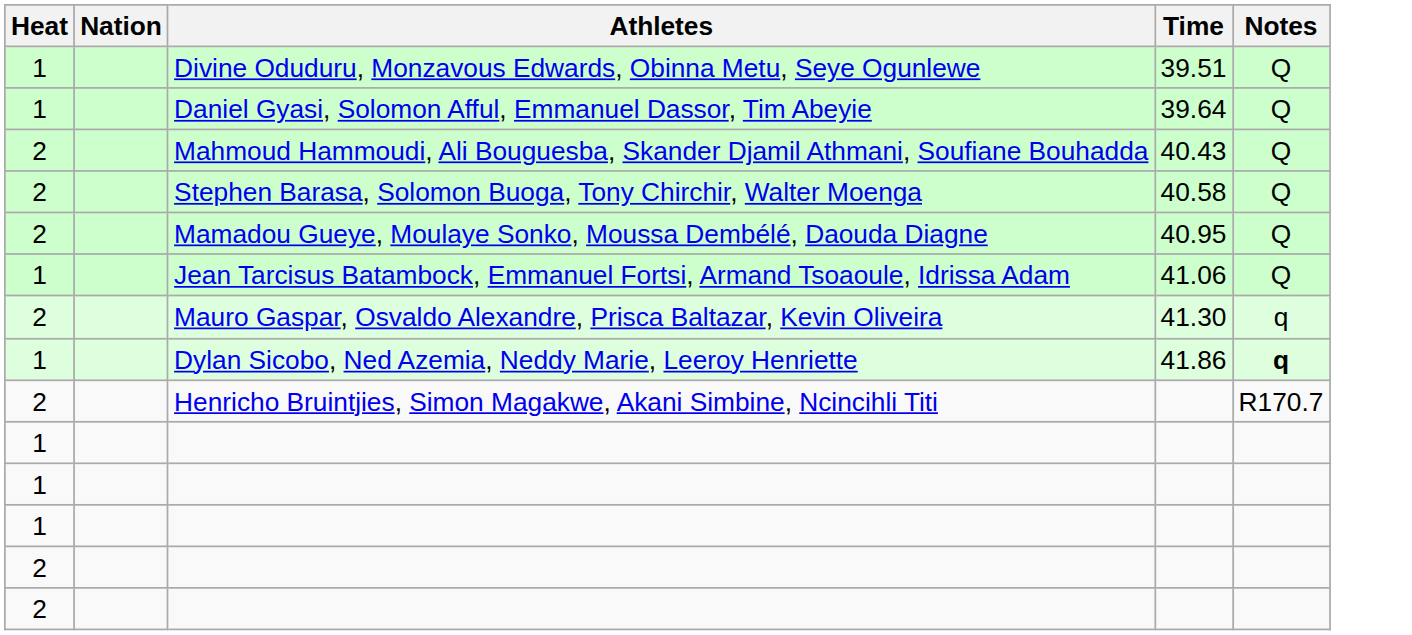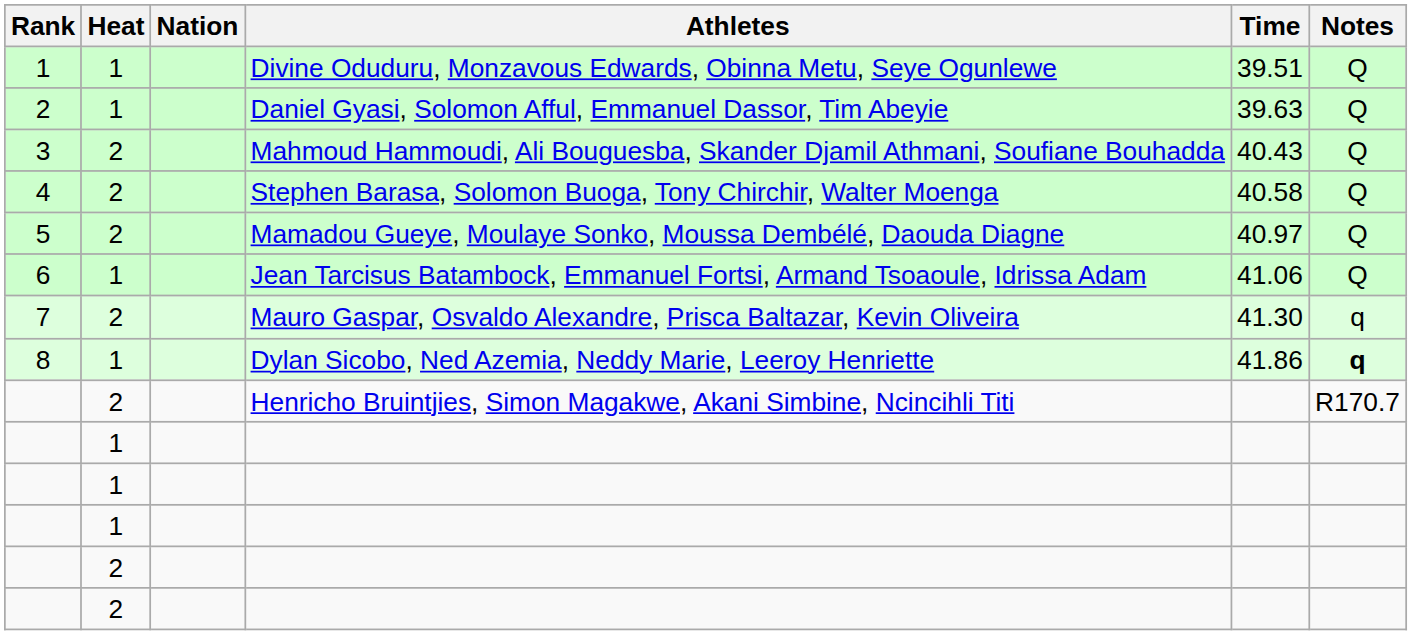+ column: Rank | 1 | 2 | 3 | 4 | 5 | 6 | 7 | 8
Daniel Gyasi, Solomon Afful, Emmanuel Dassor, Tim Abeyie | Time: 39.64 -> 39.63
Mamadou Gueye, Moulaye Sonko, Moussa Dembélé, Daouda Diagne | Time: 40.95 -> 40.97
